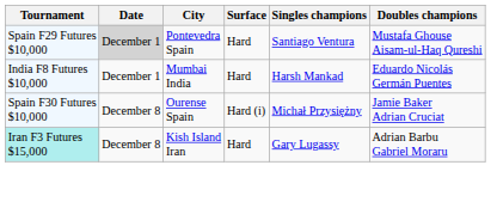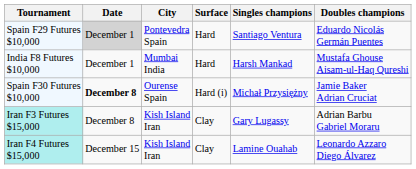Spain F29 Futures $10,000 | Doubles champions: Mustafa Ghouse Aisam-ul-Haq Qureshi -> Eduardo Nicolás Germán Puentes
India F8 Futures $10,000 | Doubles champions: Eduardo Nicolás Germán Puentes -> Mustafa Ghouse Aisam-ul-Haq Qureshi
Spain F30 Futures $10,000 | Date: normal -> bold
Iran F3 Futures $15,000 | Surface: Hard -> Clay
+ row: Iran F4 Futures $15,000 | December 15 | Kish Island Iran | Clay | Lamine Ouahab | Leonardo Azzaro Diego Álvarez
